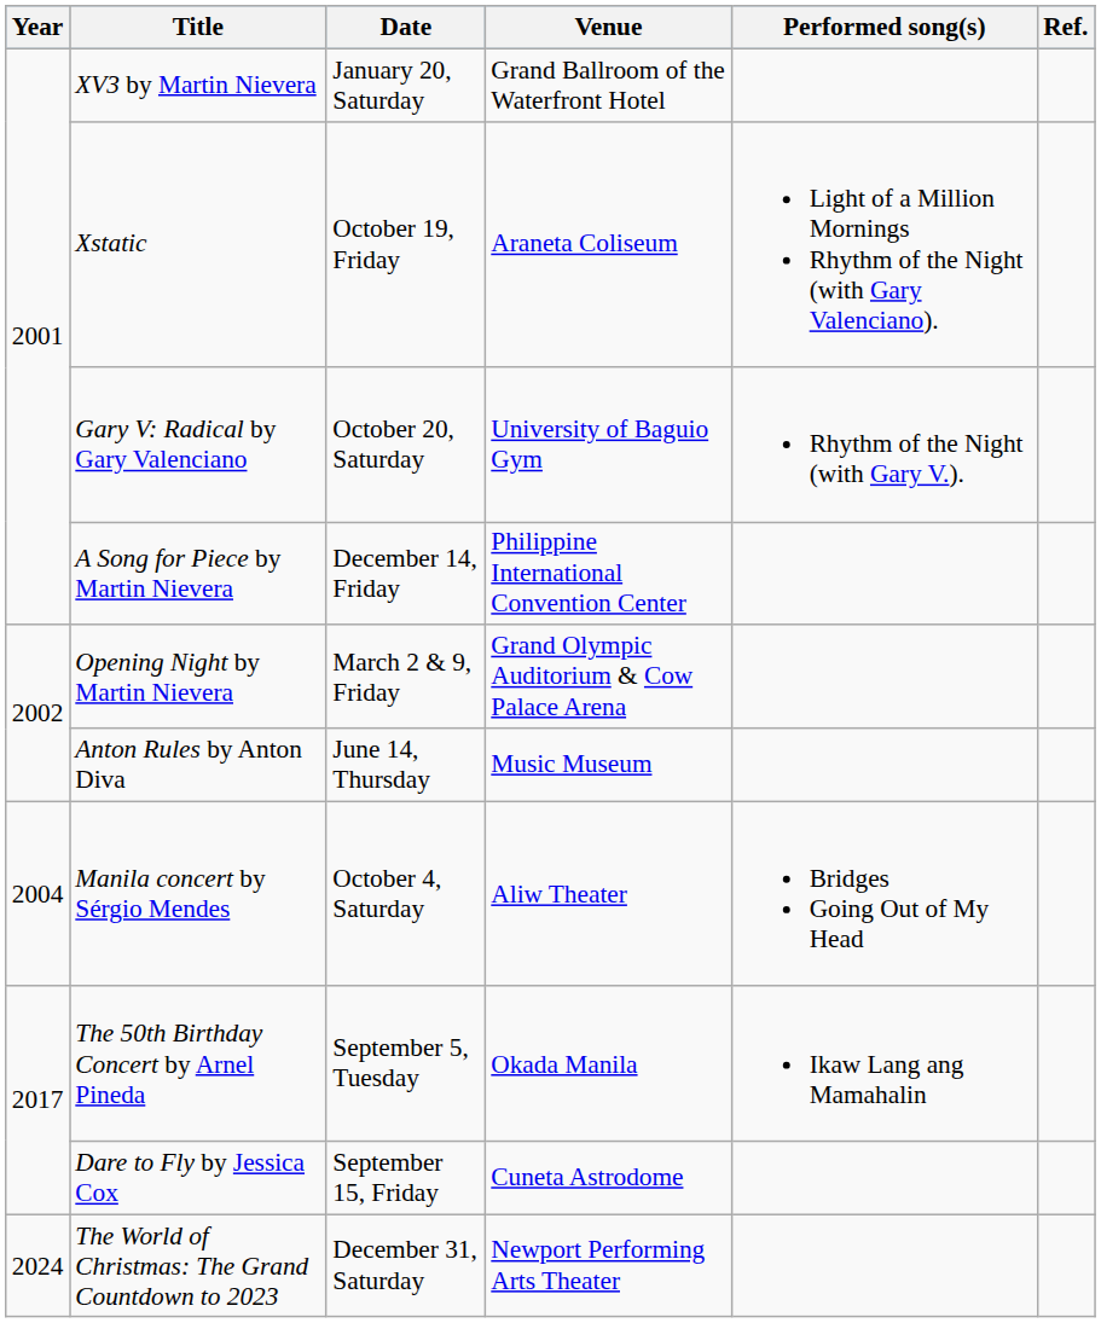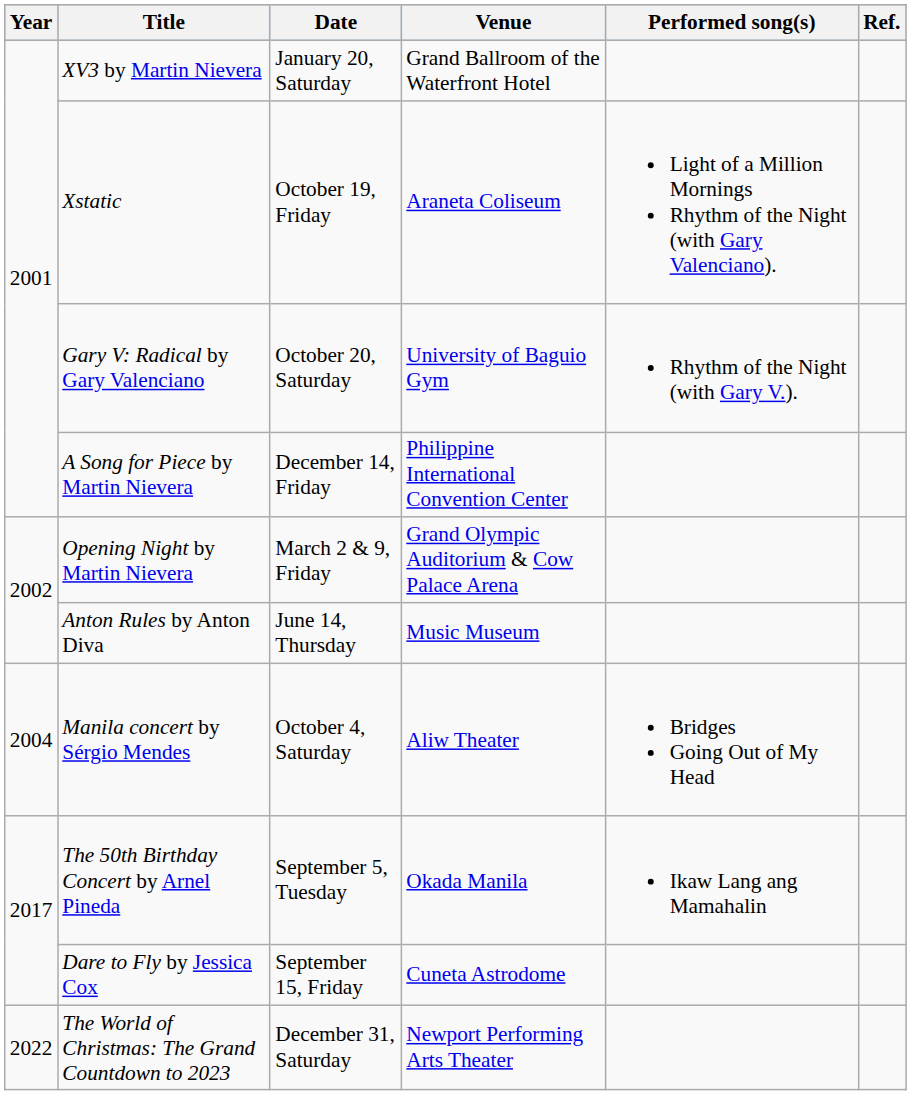The World of Christmas: The Grand Countdown to 2023 | Year: 2024 -> 2022
